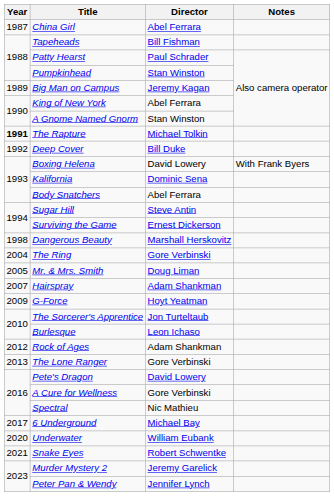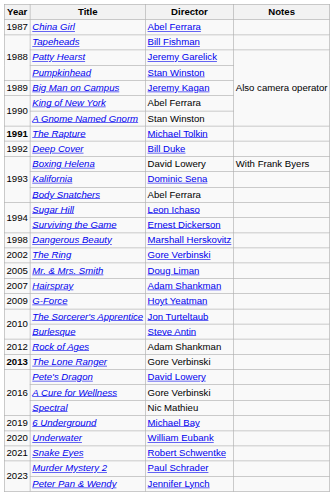Patty Hearst | Director: Paul Schrader -> Jeremy Garelick
Sugar Hill | Director: Steve Antin -> Leon Ichaso
The Ring | Year: 2004 -> 2002
Burlesque | Director: Leon Ichaso -> Steve Antin
The Lone Ranger | Year: normal -> bold
6 Underground | Year: 2017 -> 2019
Murder Mystery 2 | Director: Jeremy Garelick -> Paul Schrader
